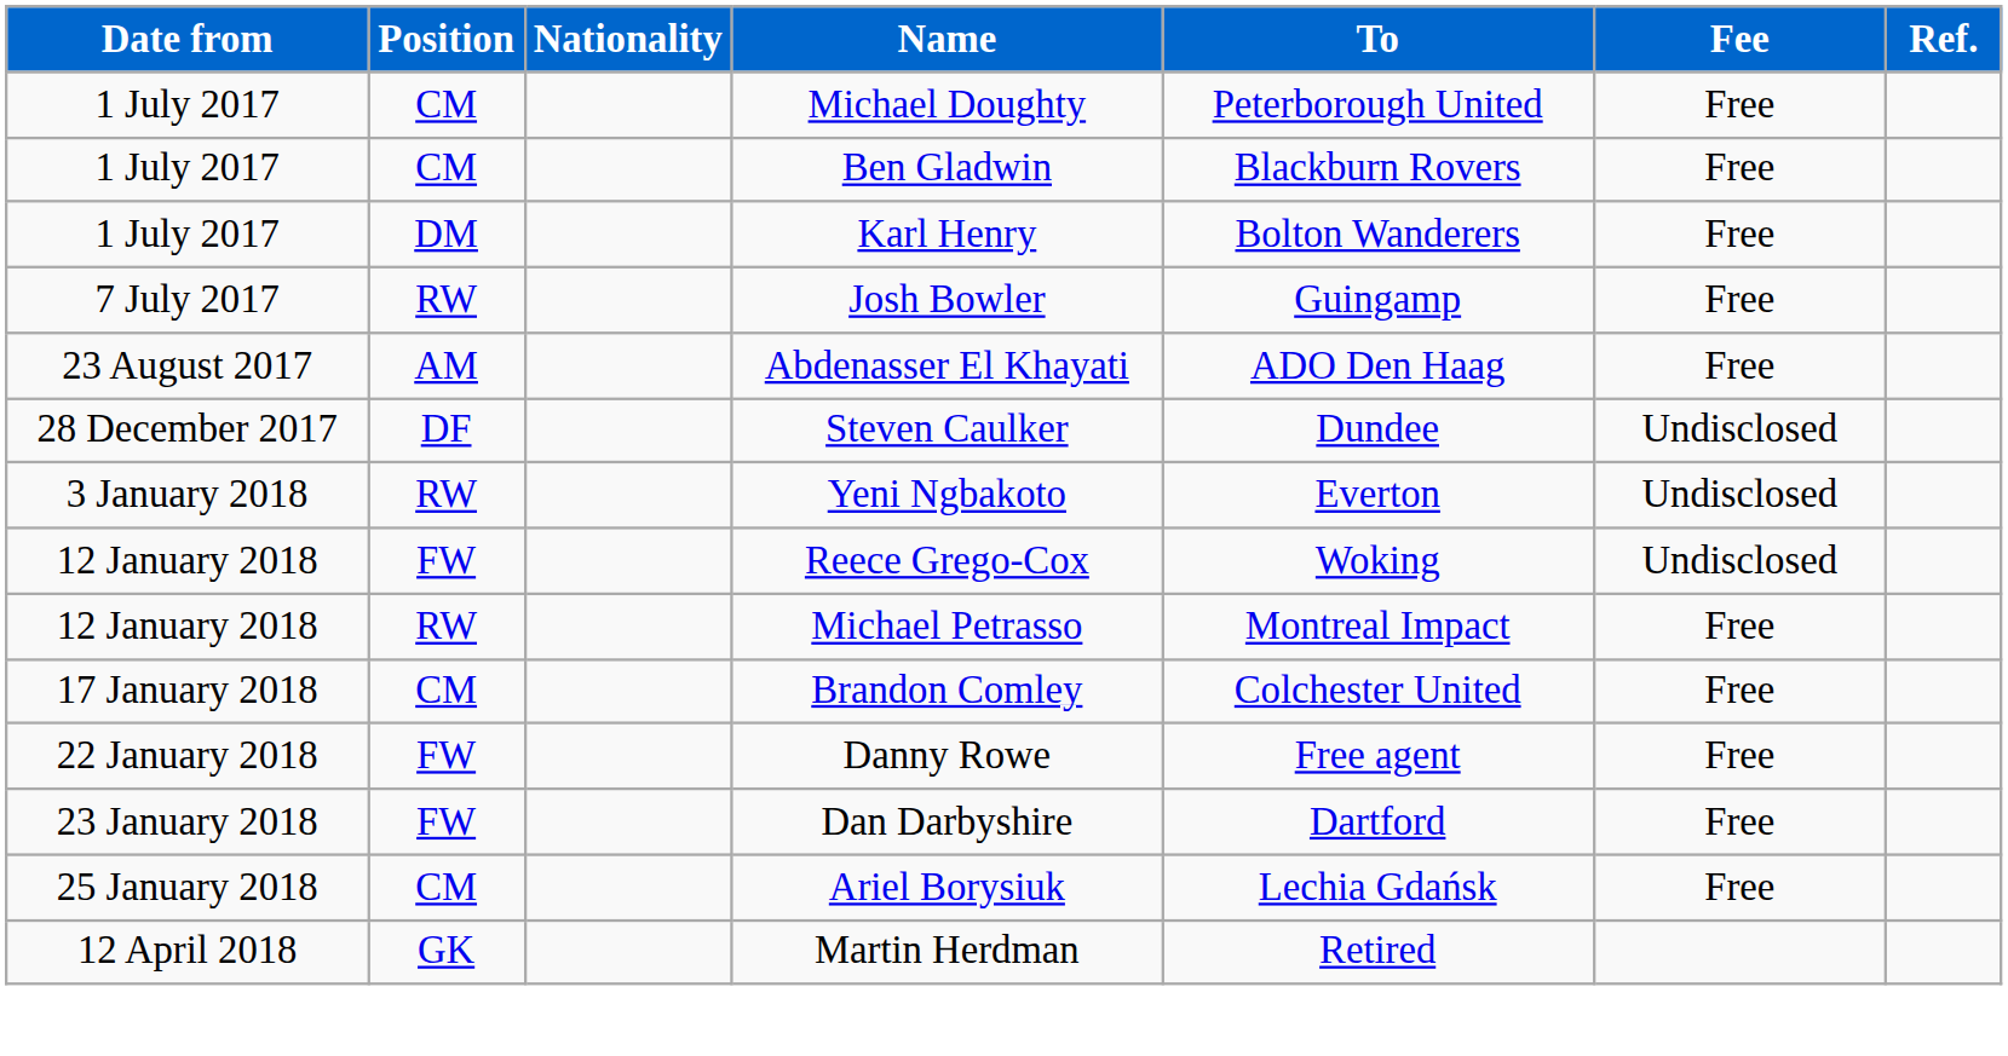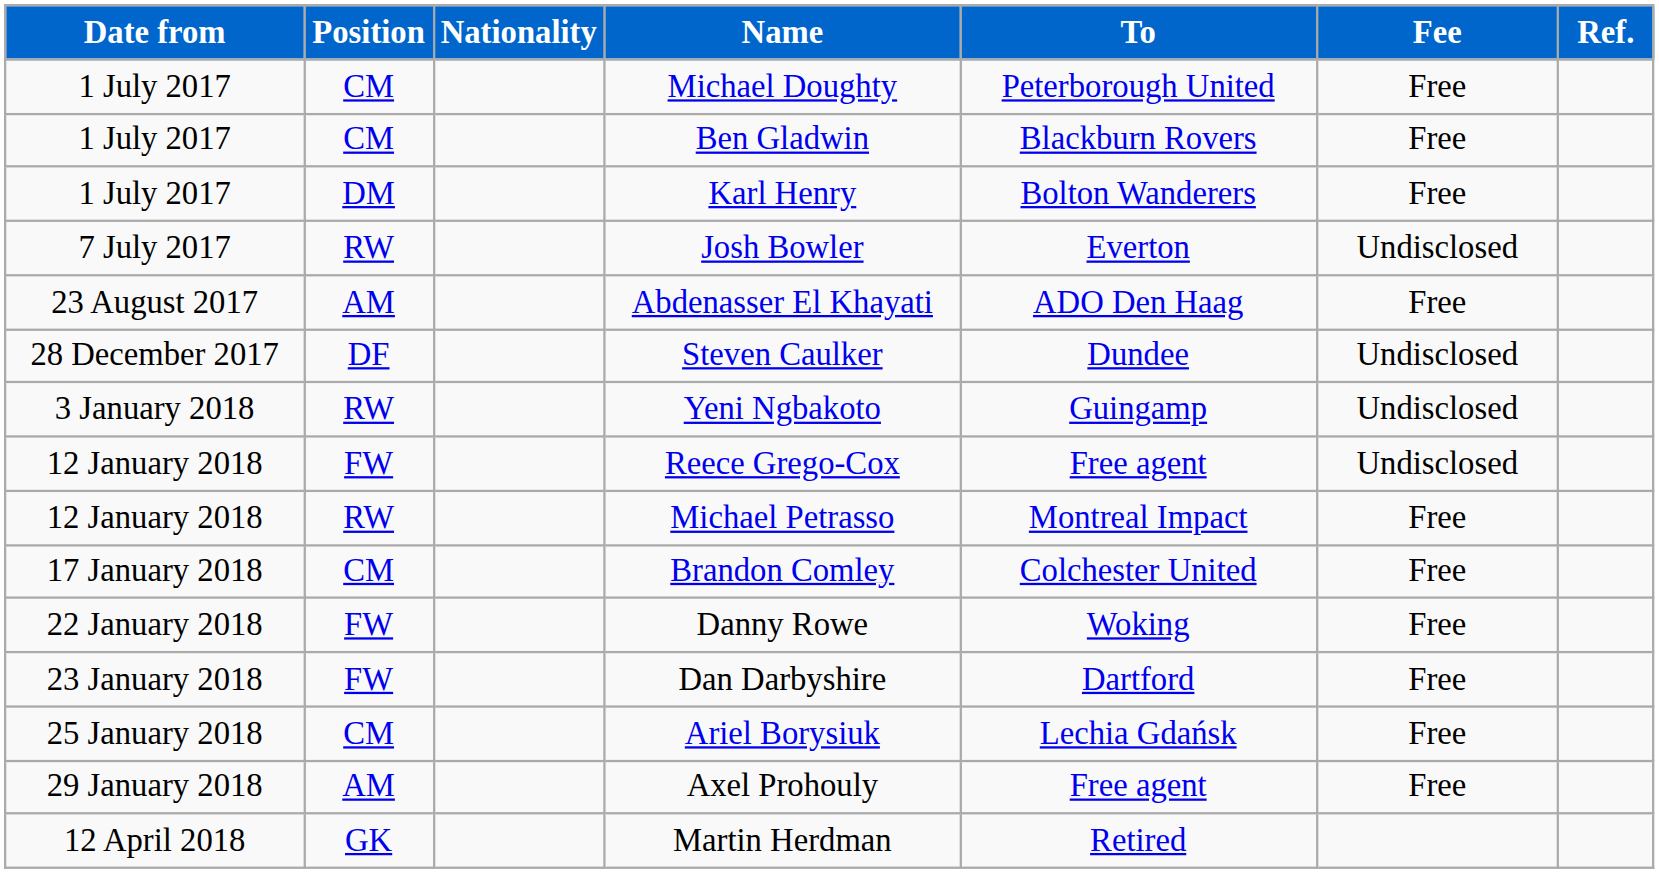Josh Bowler | To: Guingamp -> Everton
Josh Bowler | Fee: Free -> Undisclosed
Yeni Ngbakoto | To: Everton -> Guingamp
Reece Grego-Cox | To: Woking -> Free agent
Danny Rowe | To: Free agent -> Woking
+ row: 29 January 2018 | AM | Axel Prohouly | Free agent | Free
